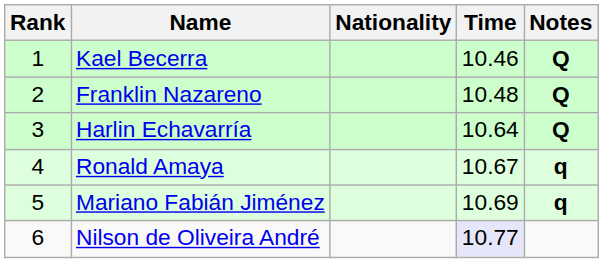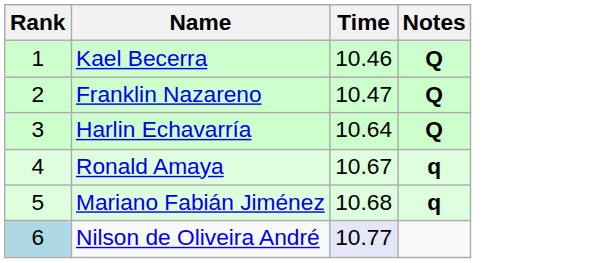- column: Nationality
Franklin Nazareno | Time: 10.48 -> 10.47
Mariano Fabián Jiménez | Time: 10.69 -> 10.68
Nilson de Oliveira André | Rank: no background -> lightblue background
